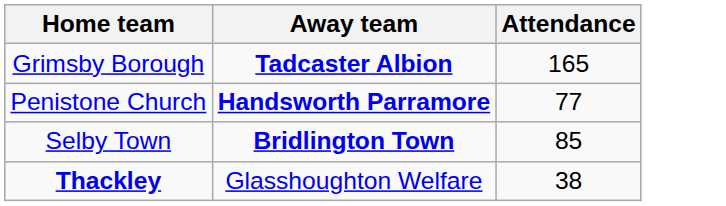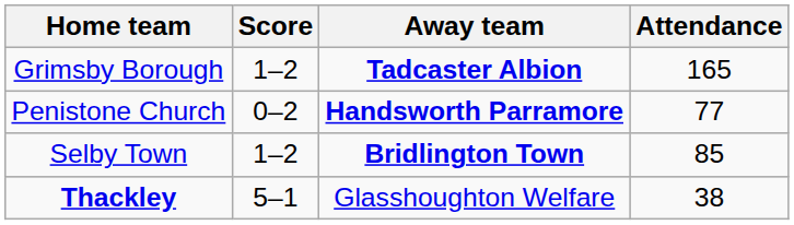+ column: Score | 1–2 | 0–2 | 1–2 | 5–1
